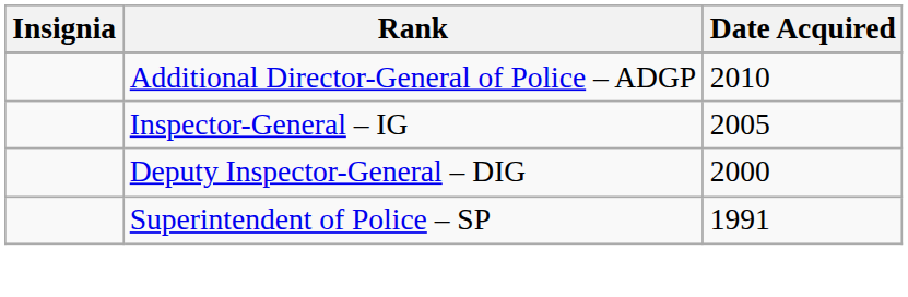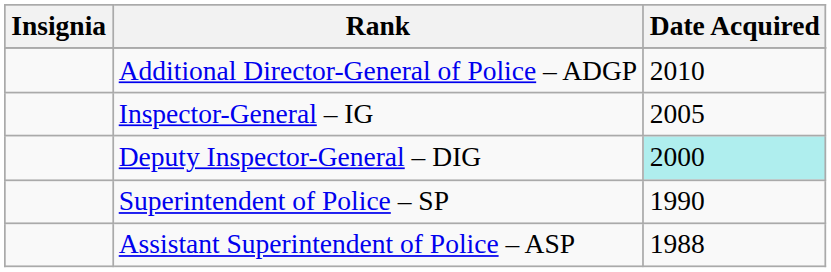Deputy Inspector-General – DIG | Date Acquired: no background -> paleturquoise background
Superintendent of Police – SP | Date Acquired: 1991 -> 1990
+ row: Assistant Superintendent of Police – ASP | 1988
